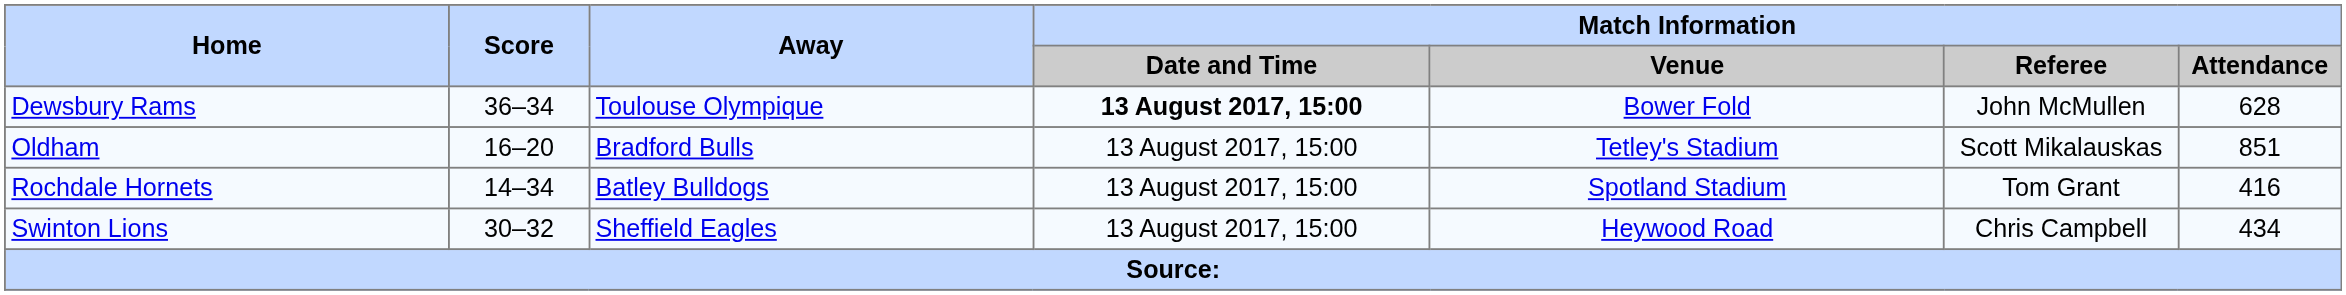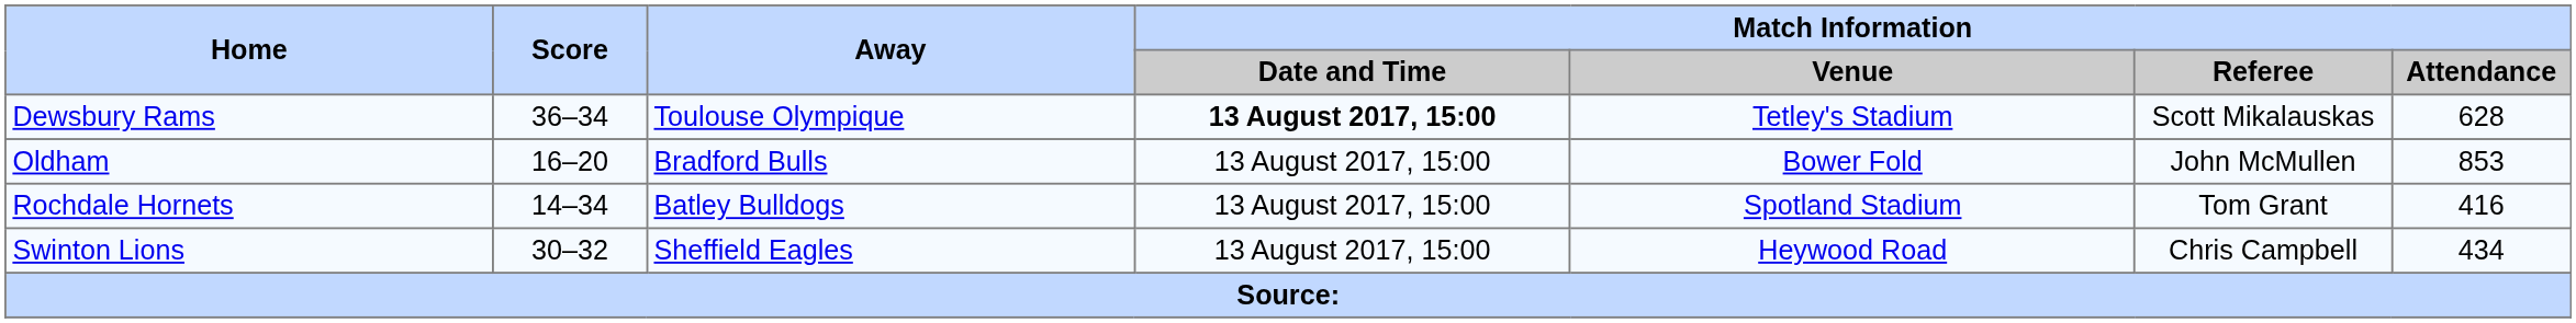Dewsbury Rams | Match Information / Venue: Bower Fold -> Tetley's Stadium
Dewsbury Rams | Match Information / Referee: John McMullen -> Scott Mikalauskas
Oldham | Match Information / Venue: Tetley's Stadium -> Bower Fold
Oldham | Match Information / Referee: Scott Mikalauskas -> John McMullen
Oldham | Match Information / Attendance: 851 -> 853
